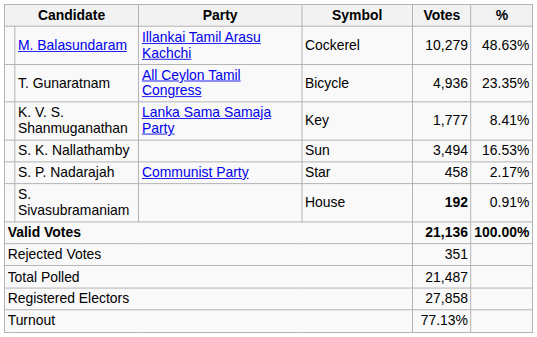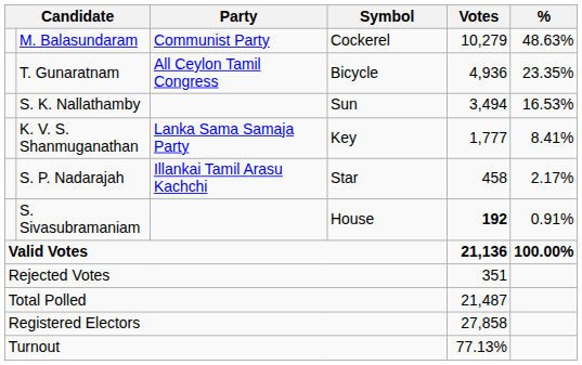M. Balasundaram | Party: Illankai Tamil Arasu Kachchi -> Communist Party
rows swapped: S. K. Nallathamby <-> K. V. S. Shanmuganathan
S. P. Nadarajah | Party: Communist Party -> Illankai Tamil Arasu Kachchi
